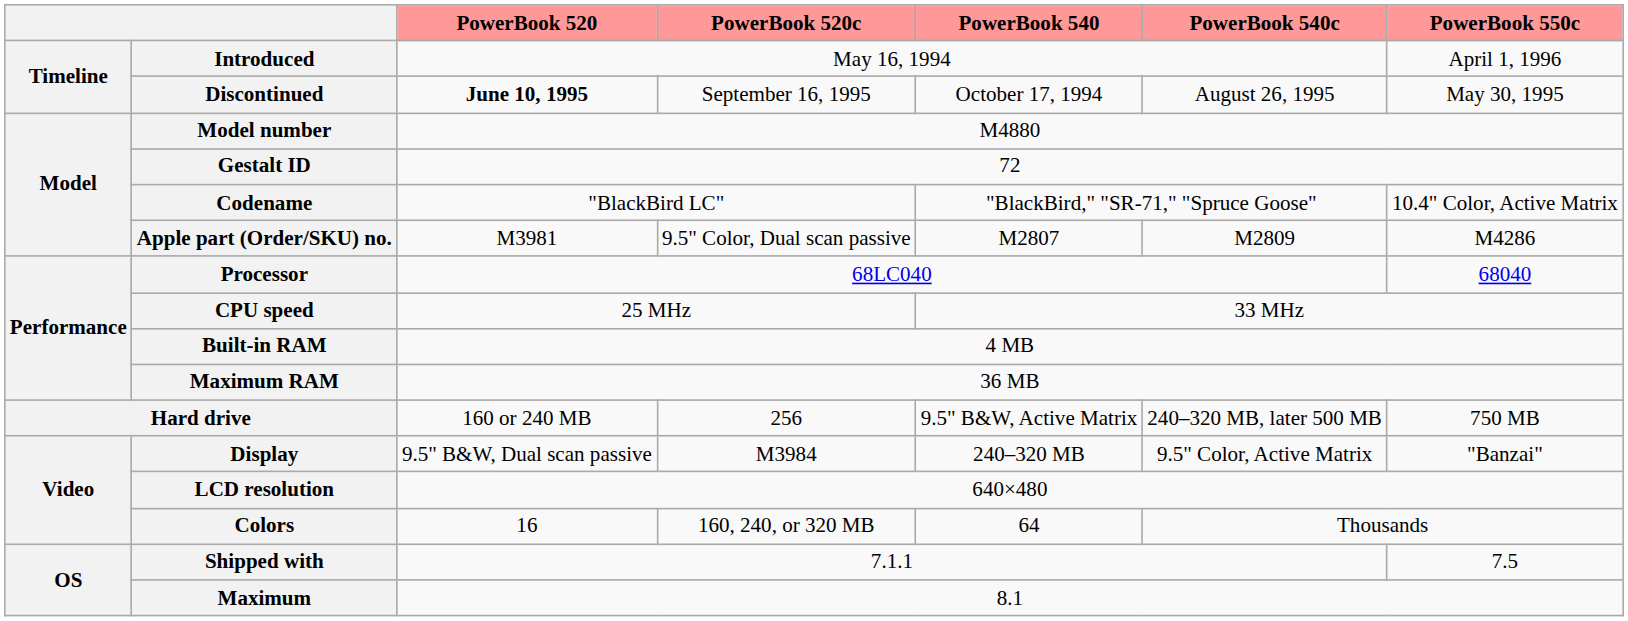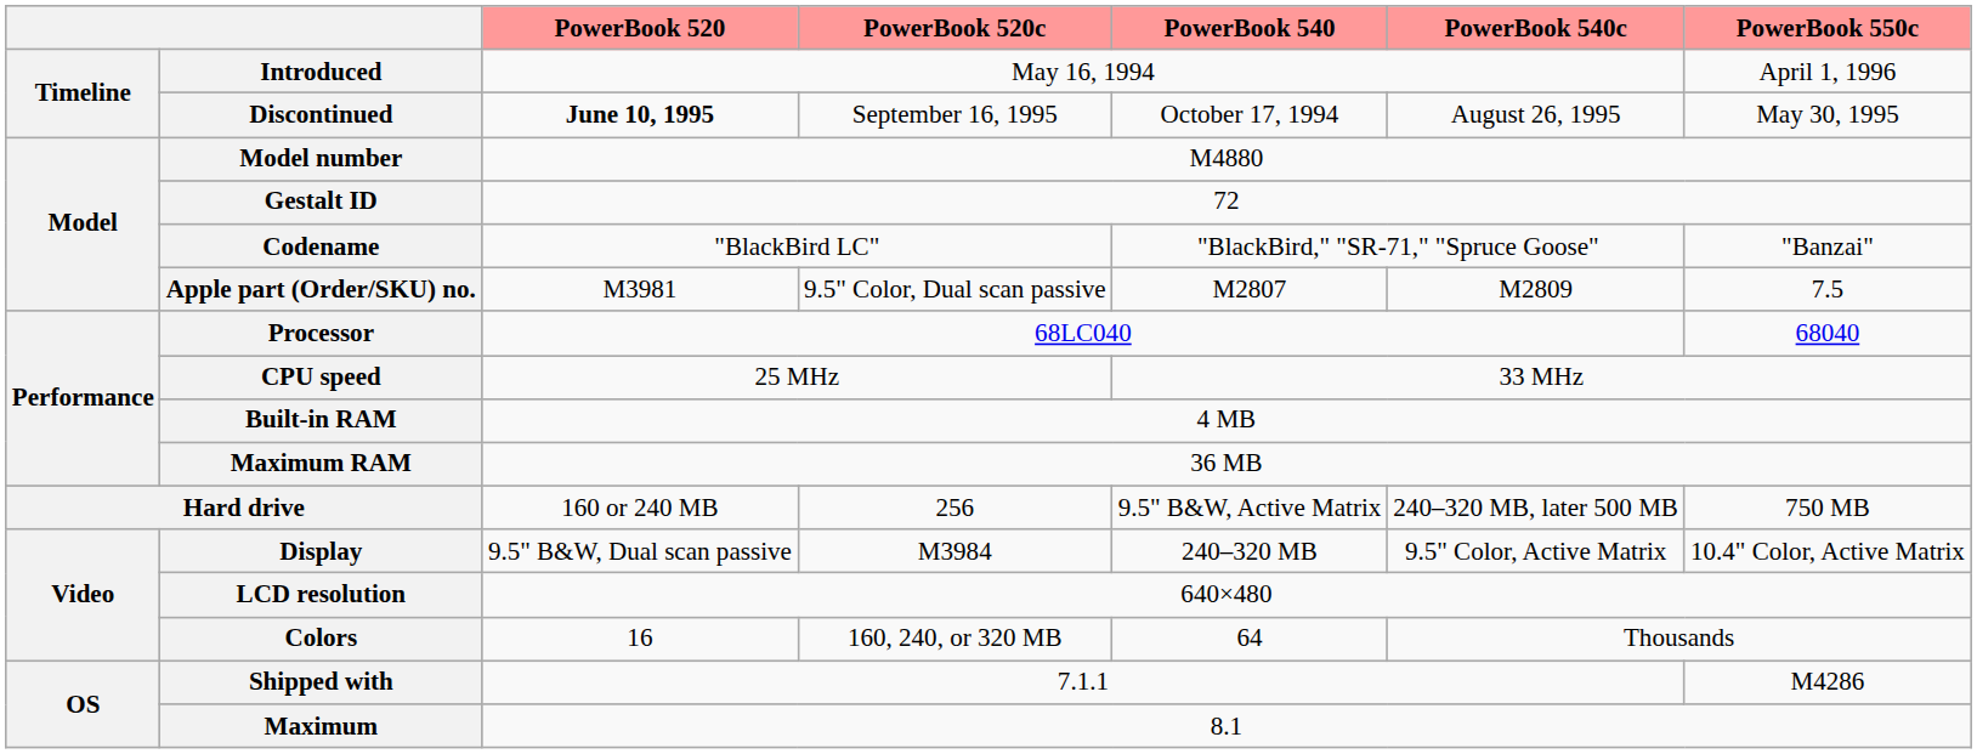Codename | PowerBook 550c: 10.4" Color, Active Matrix -> "Banzai"
Apple part (Order/SKU) no. | PowerBook 550c: M4286 -> 7.5
Display | PowerBook 550c: "Banzai" -> 10.4" Color, Active Matrix
Shipped with | PowerBook 550c: 7.5 -> M4286
